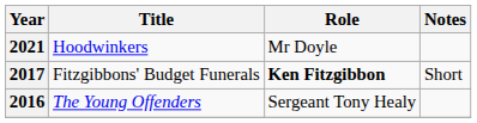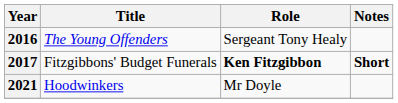rows swapped: 2016 <-> 2021
2017 | Notes: normal -> bold
